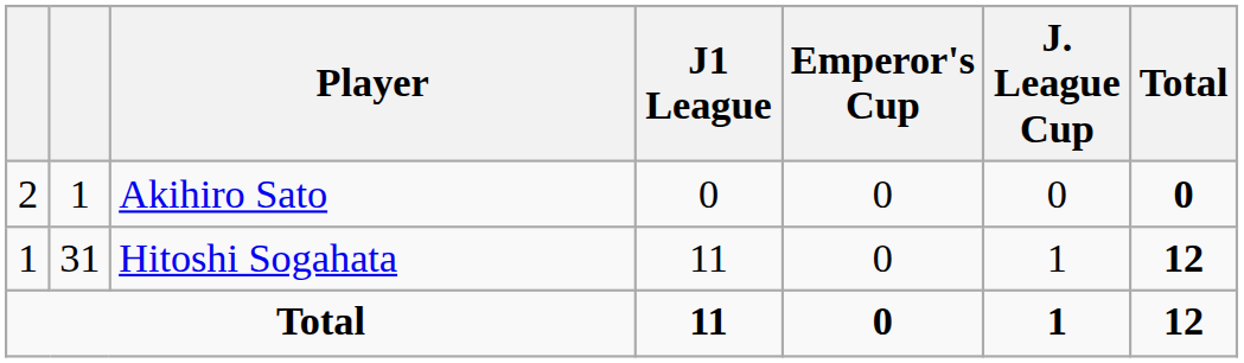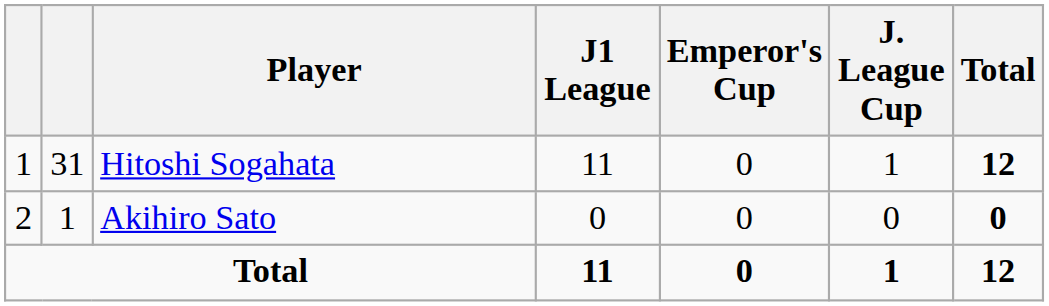rows swapped: Hitoshi Sogahata <-> Akihiro Sato
